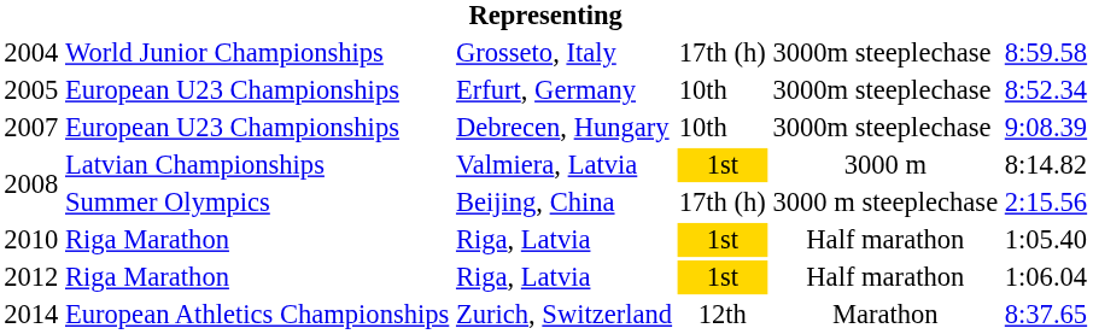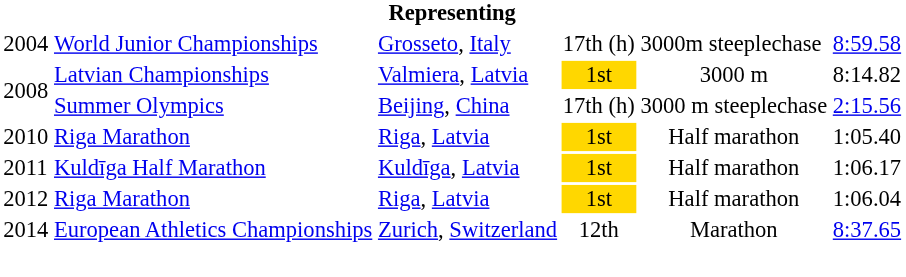- row: 2005 | European U23 Championships | Erfurt, Germany | 10th | 3000m steeplechase | 8:52.34
- row: 2007 | European U23 Championships | Debrecen, Hungary | 10th | 3000m steeplechase | 9:08.39
+ row: 2011 | Kuldīga Half Marathon | Kuldīga, Latvia | 1st | Half marathon | 1:06.17
